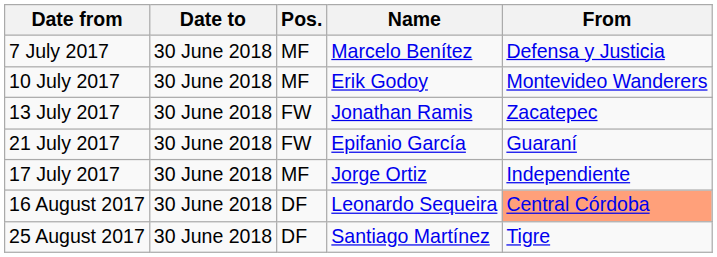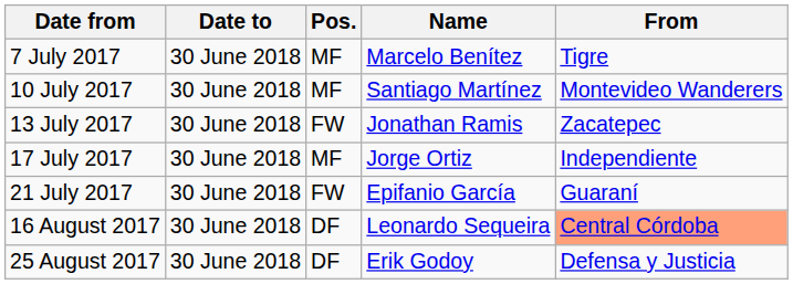7 July 2017 | From: Defensa y Justicia -> Tigre
10 July 2017 | Name: Erik Godoy -> Santiago Martínez
rows swapped: 17 July 2017 <-> 21 July 2017
25 August 2017 | Name: Santiago Martínez -> Erik Godoy
25 August 2017 | From: Tigre -> Defensa y Justicia
